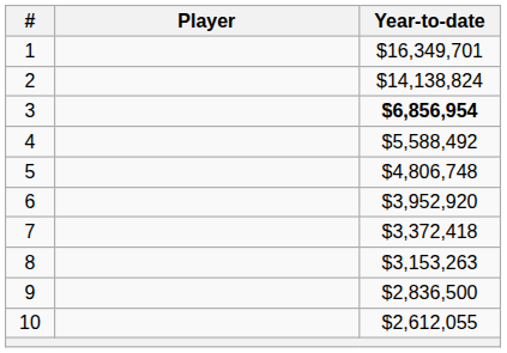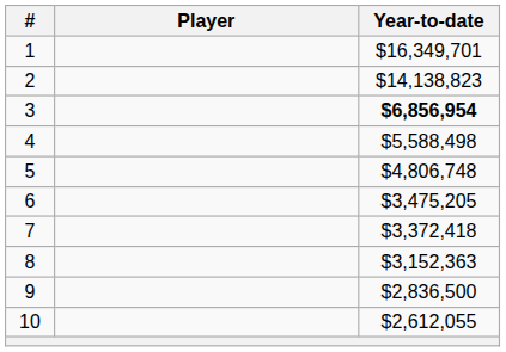2 | Year-to-date: $14,138,824 -> $14,138,823
4 | Year-to-date: $5,588,492 -> $5,588,498
6 | Year-to-date: $3,952,920 -> $3,475,205
8 | Year-to-date: $3,153,263 -> $3,152,363
